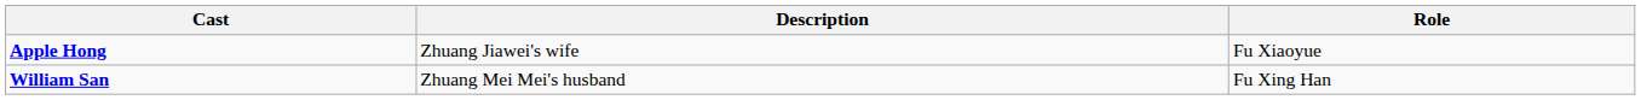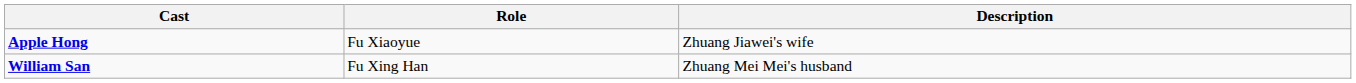columns swapped: Role <-> Description
